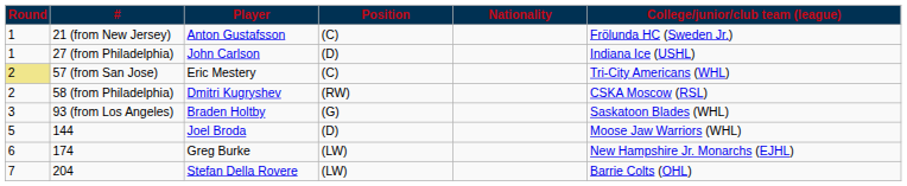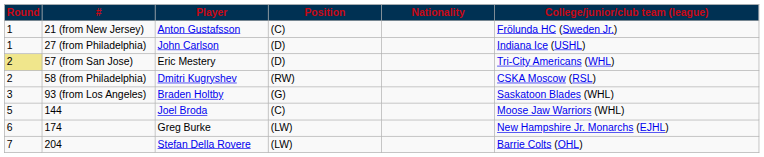57 (from San Jose) | Position: (C) -> (D)
144 | Position: (D) -> (C)
